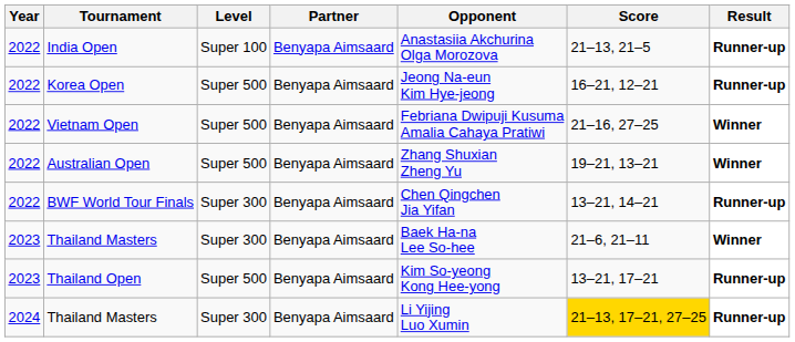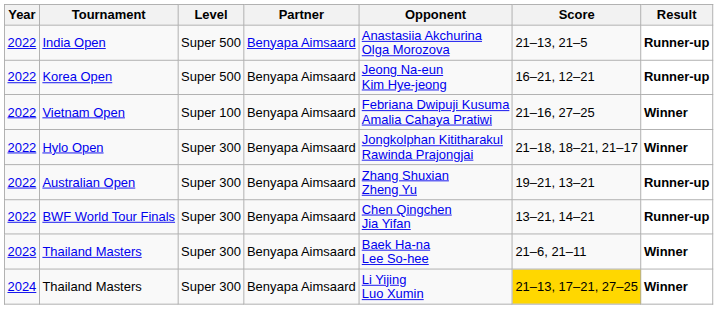India Open | Level: Super 100 -> Super 500
Vietnam Open | Level: Super 500 -> Super 100
+ row: 2022 | Hylo Open | Super 300 | Benyapa Aimsaard | Jongkolphan Kititharakul Rawinda Prajongjai | 21–18, 18–21, 21–17 | Winner
Australian Open | Level: Super 500 -> Super 300
Australian Open | Result: Winner -> Runner-up
- row: 2023 | Thailand Open | Super 500 | Benyapa Aimsaard | Kim So-yeong Kong Hee-yong | 13–21, 17–21 | Runner-up
2024 / Thailand Masters | Result: Runner-up -> Winner
